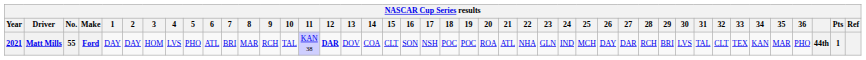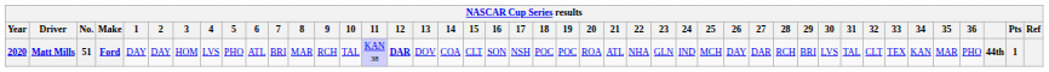Matt Mills | Year: 2021 -> 2020
Matt Mills | No.: 55 -> 51
